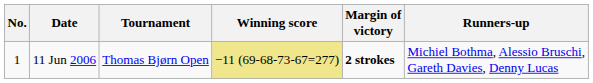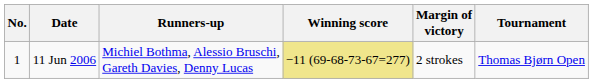columns swapped: Tournament <-> Runners-up
11 Jun 2006 | Margin of victory: bold -> normal
